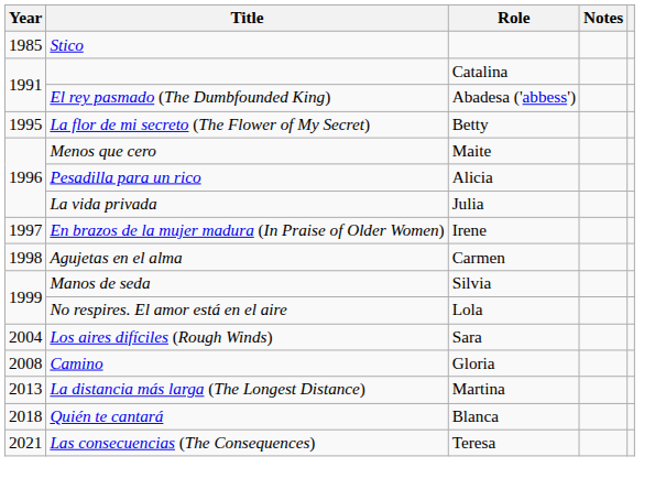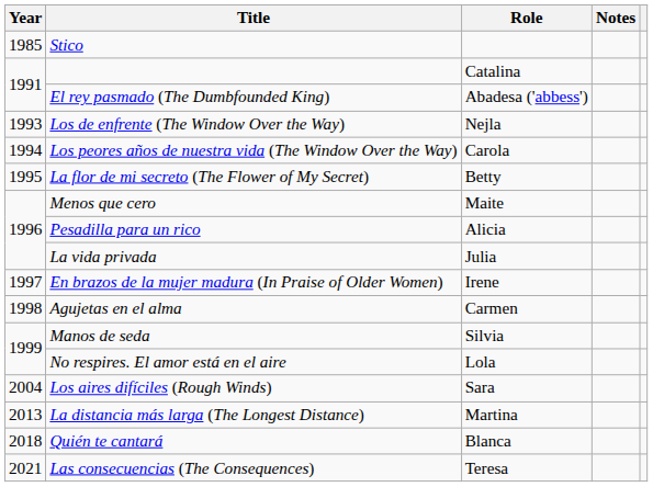+ row: 1993 | Los de enfrente (The Window Over the Way) | Nejla
+ row: 1994 | Los peores años de nuestra vida (The Window Over the Way) | Carola
- row: 2008 | Camino | Gloria
